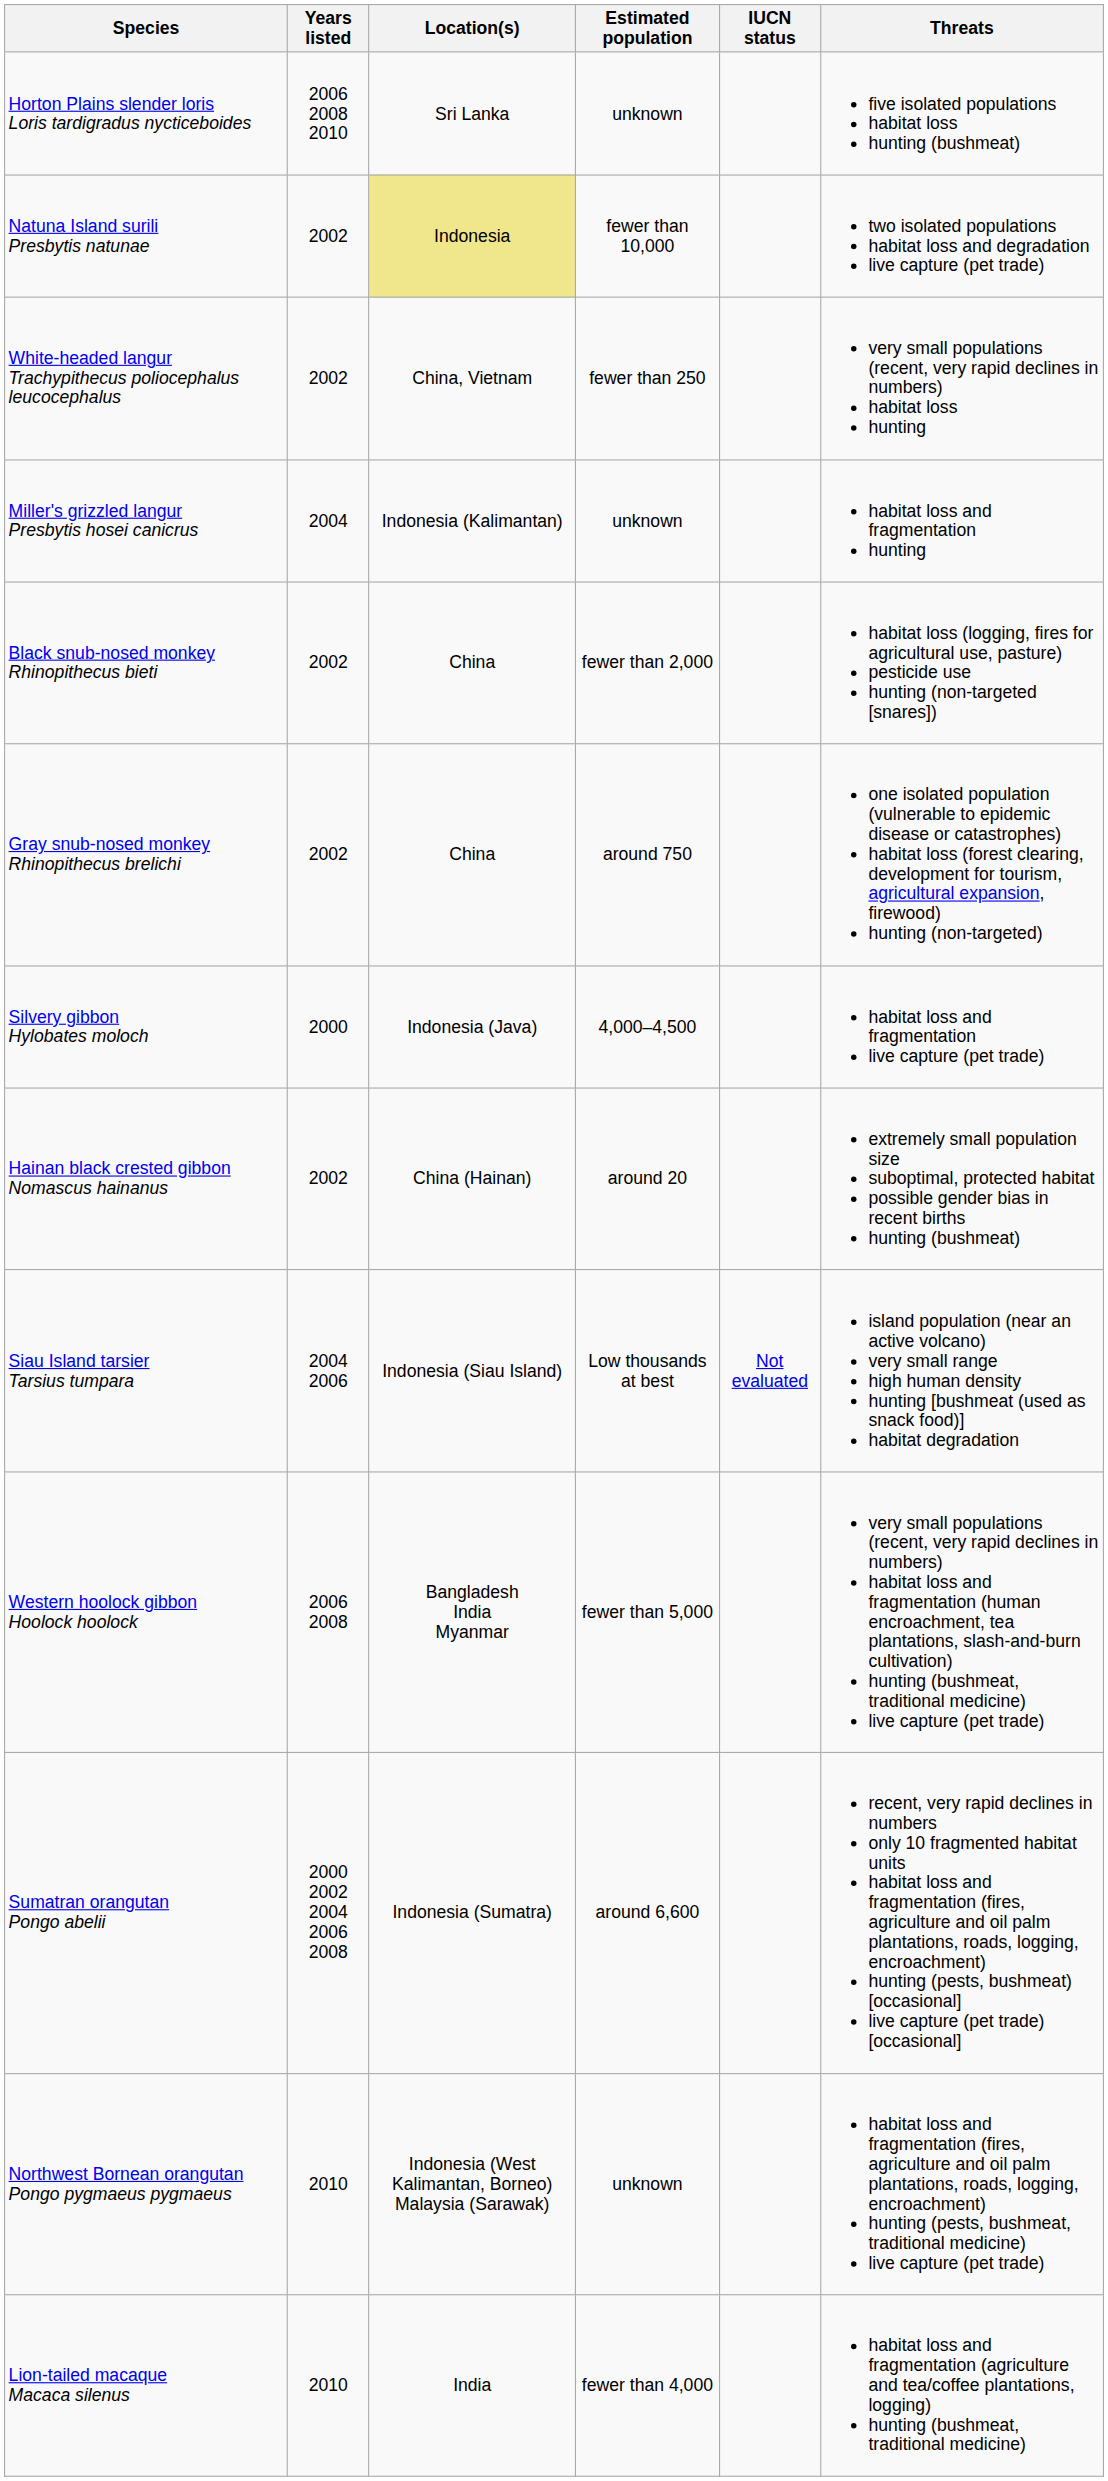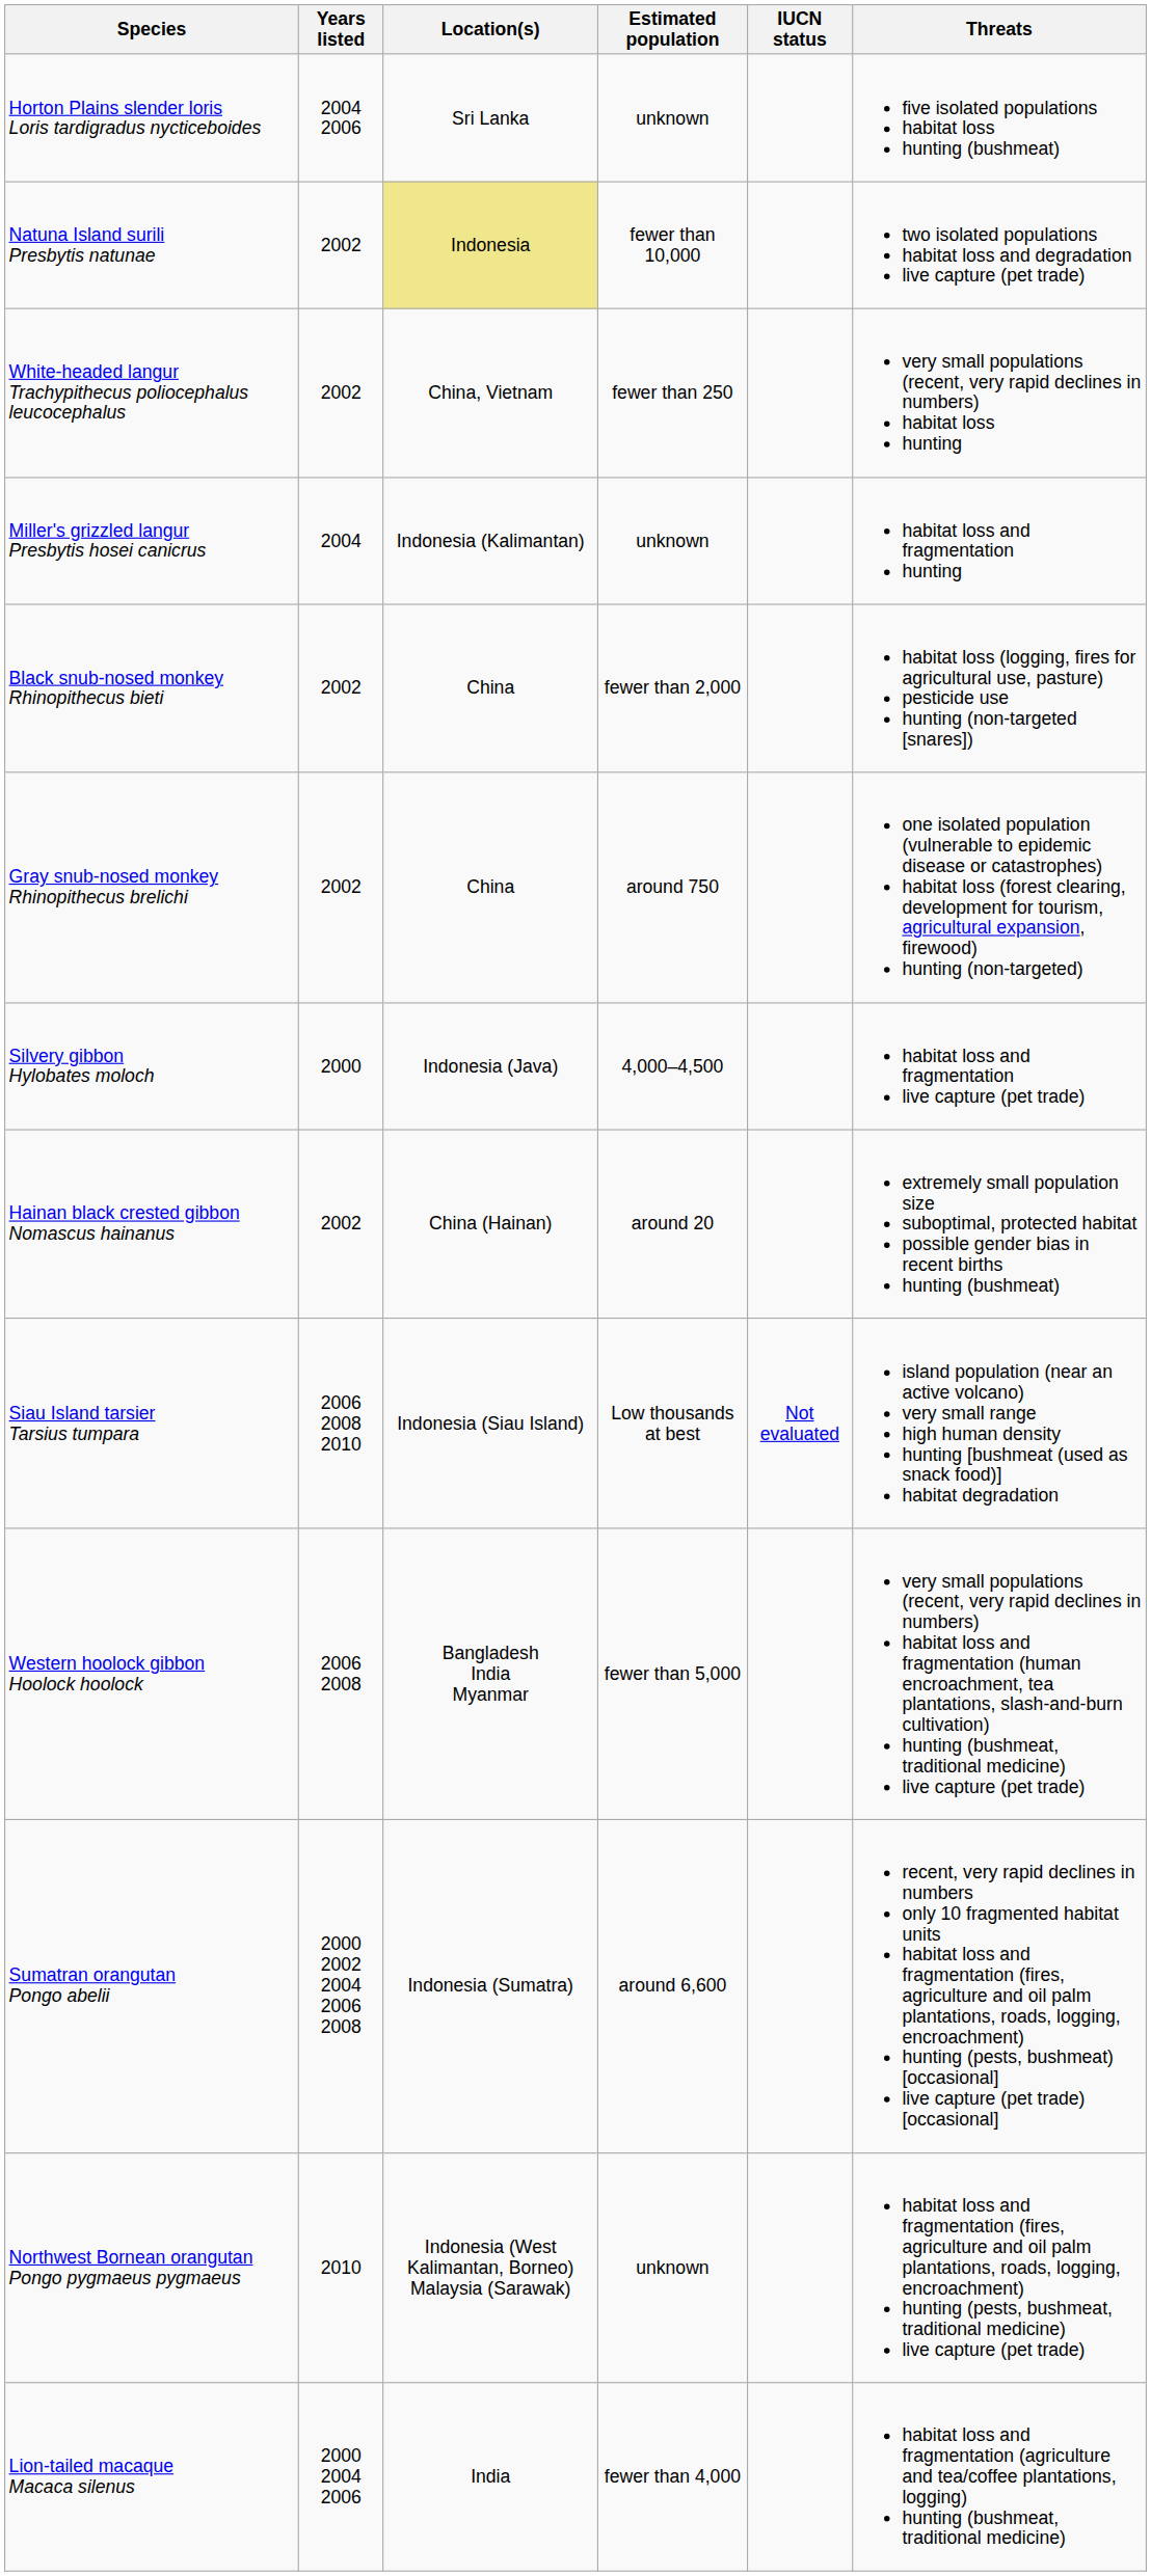Horton Plains slender loris Loris tardigradus nycticeboides | Years listed: 2006 2008 2010 -> 2004 2006
Siau Island tarsier Tarsius tumpara | Years listed: 2004 2006 -> 2006 2008 2010
Lion-tailed macaque Macaca silenus | Years listed: 2010 -> 2000 2004 2006
